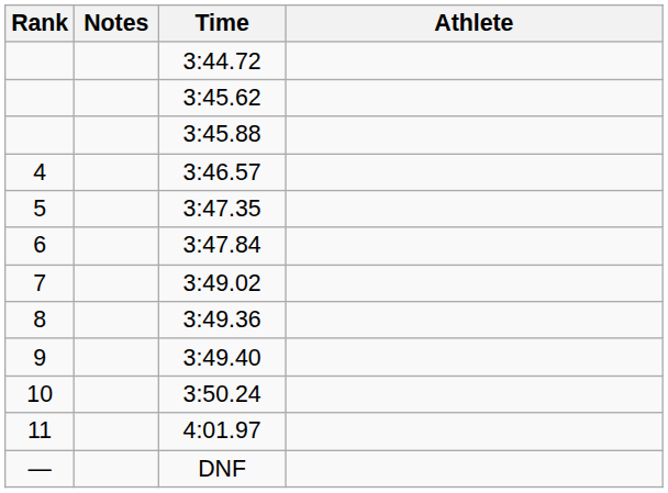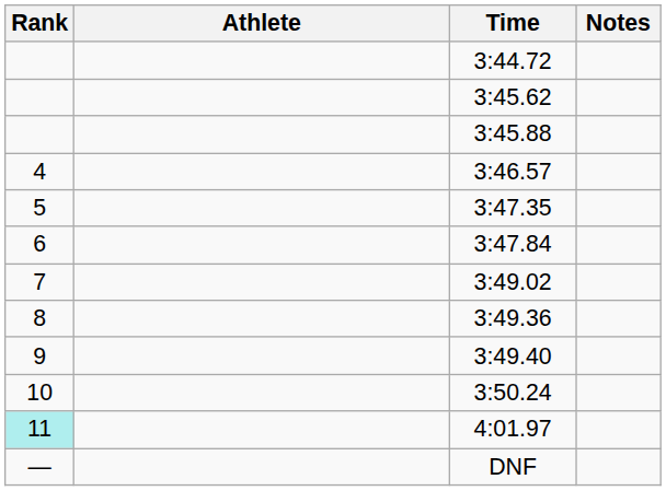columns swapped: Athlete <-> Notes
4:01.97 | Rank: no background -> paleturquoise background
